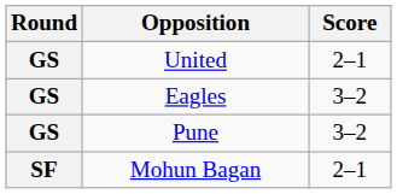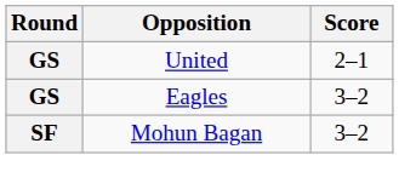- row: GS | Pune | 3–2
Mohun Bagan | Score: 2–1 -> 3–2
